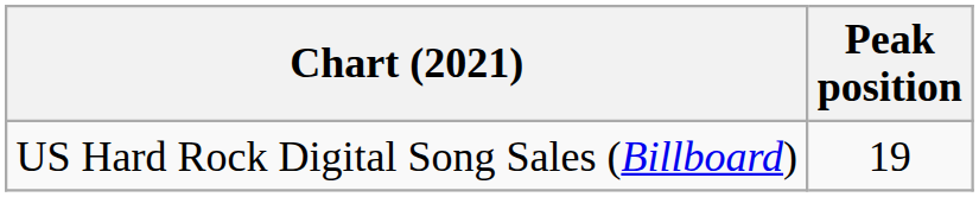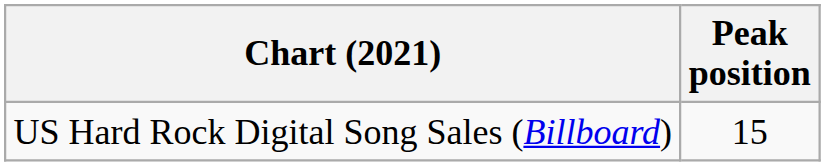US Hard Rock Digital Song Sales (Billboard) | Peak position: 19 -> 15
